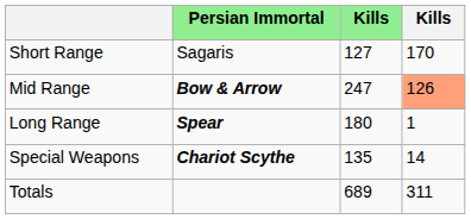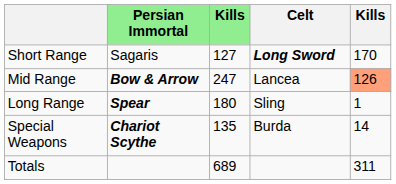+ column: Celt | Long Sword | Lancea | Sling | Burda
